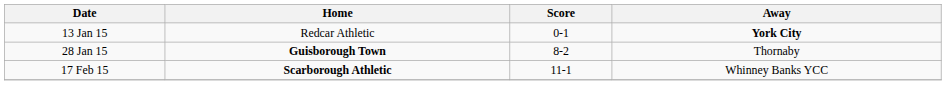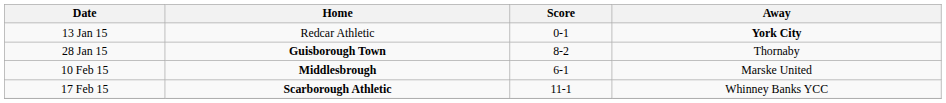+ row: 10 Feb 15 | Middlesbrough | 6-1 | Marske United
